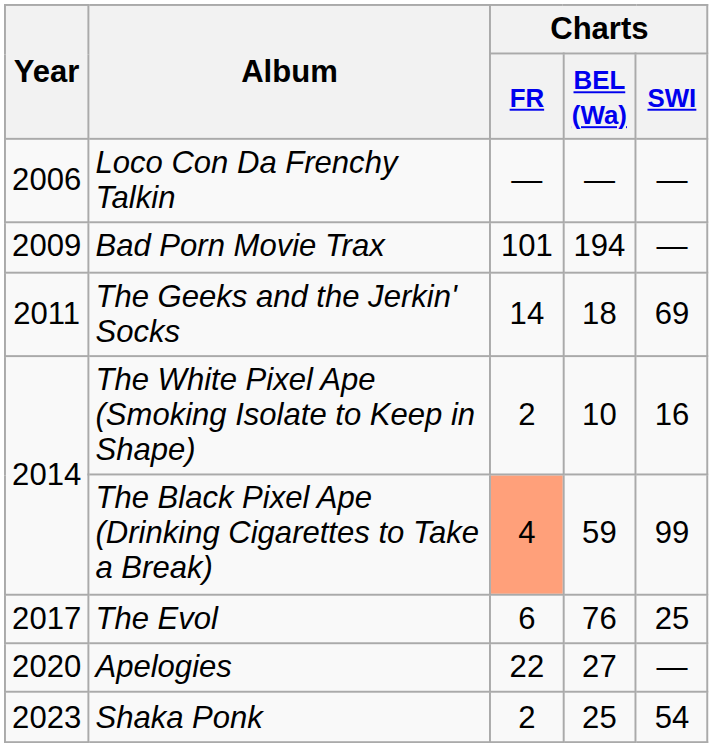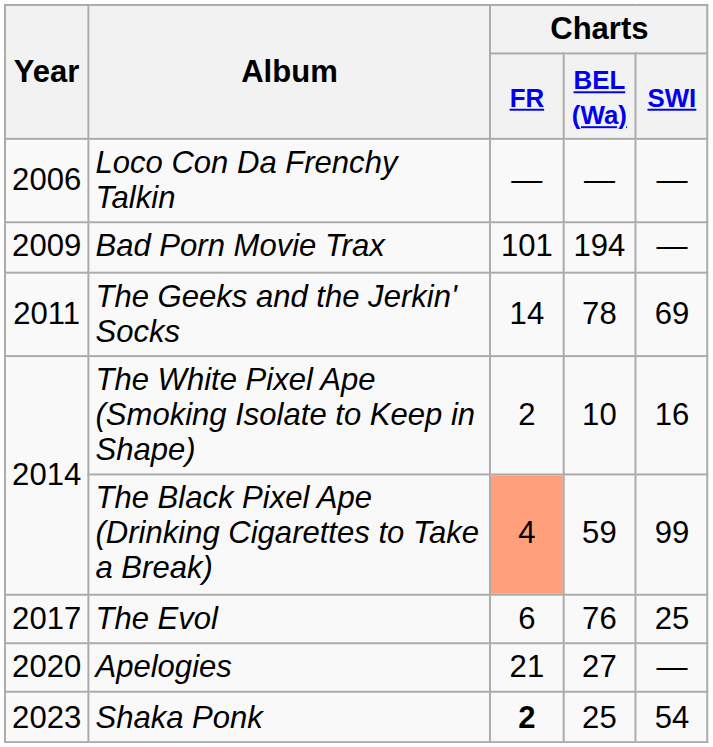The Geeks and the Jerkin' Socks | Charts / BEL (Wa): 18 -> 78
Apelogies | Charts / FR: 22 -> 21
Shaka Ponk | Charts / FR: normal -> bold
